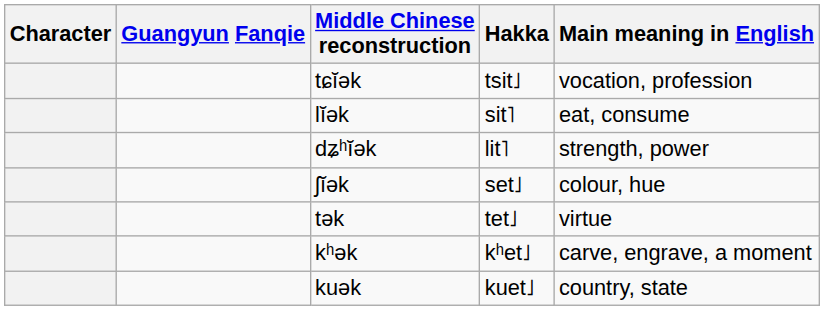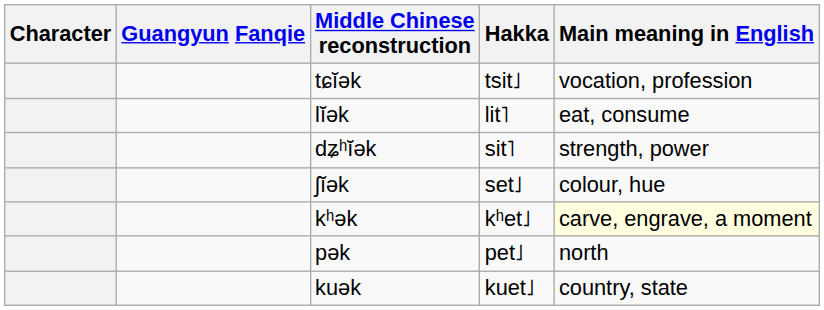lĭək | Hakka: sit˥ -> lit˥
dʑʰĭək | Hakka: lit˥ -> sit˥
- row: tək | tet˩ | virtue
kʰək | Main meaning in English: no background -> lightyellow background
+ row: pək | pet˩ | north
